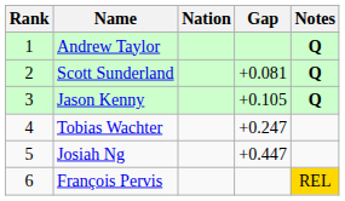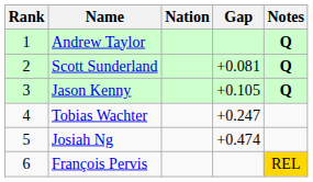Josiah Ng | Gap: +0.447 -> +0.474
